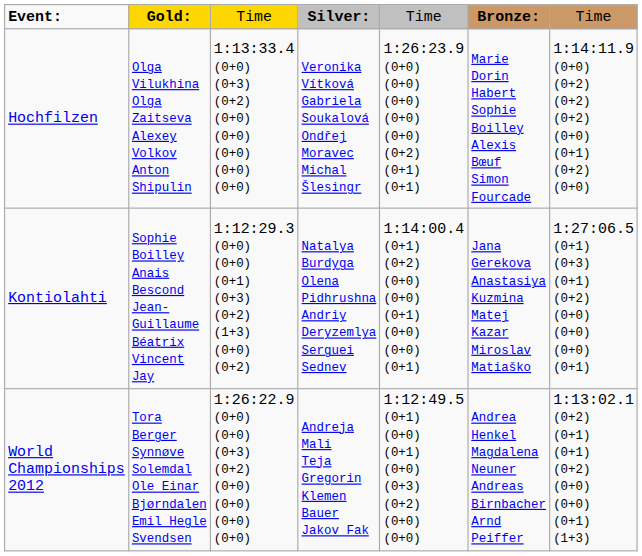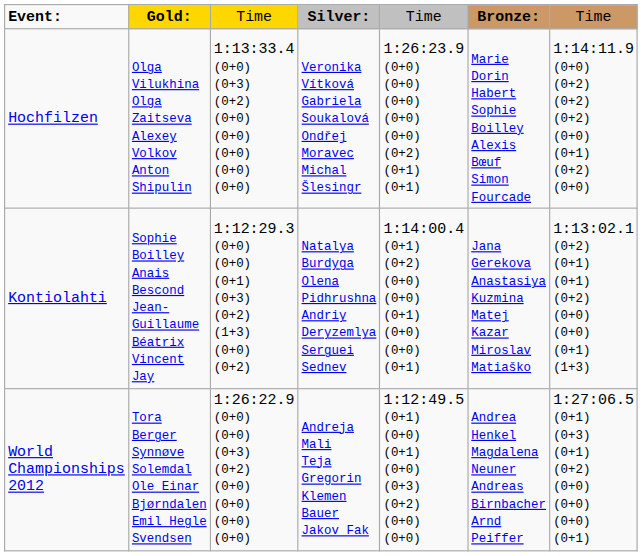Kontiolahti | column 7: 1:27:06.5 (0+1) (0+3) (0+1) (0+2) (0+0) (0+0) (0+0) (0+1) -> 1:13:02.1 (0+2) (0+1) (0+1) (0+2) (0+0) (0+0) (0+1) (1+3)
World Championships 2012 | column 7: 1:13:02.1 (0+2) (0+1) (0+1) (0+2) (0+0) (0+0) (0+1) (1+3) -> 1:27:06.5 (0+1) (0+3) (0+1) (0+2) (0+0) (0+0) (0+0) (0+1)
